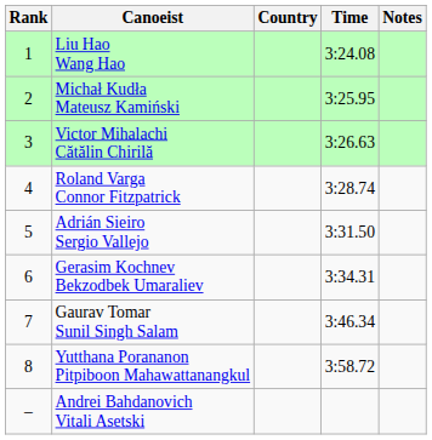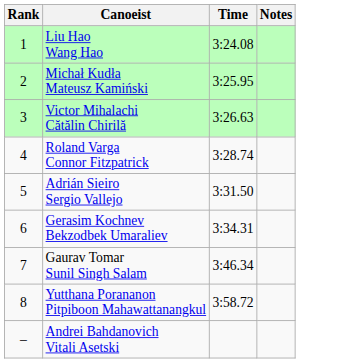- column: Country
